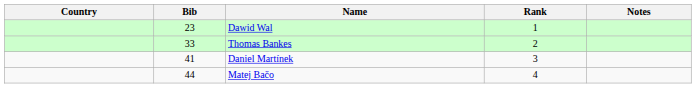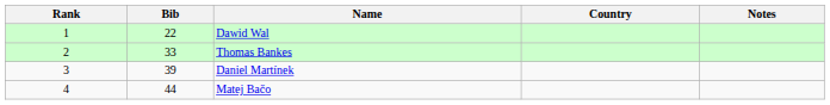columns swapped: Rank <-> Country
Dawid Wal | Bib: 23 -> 22
Daniel Martínek | Bib: 41 -> 39
